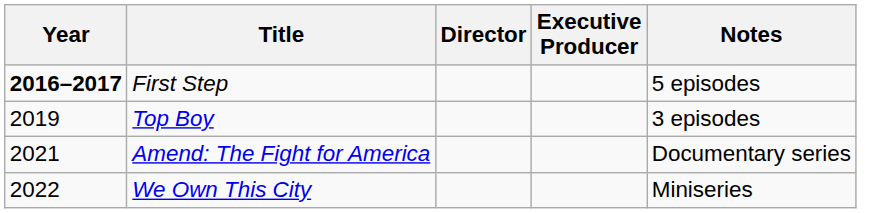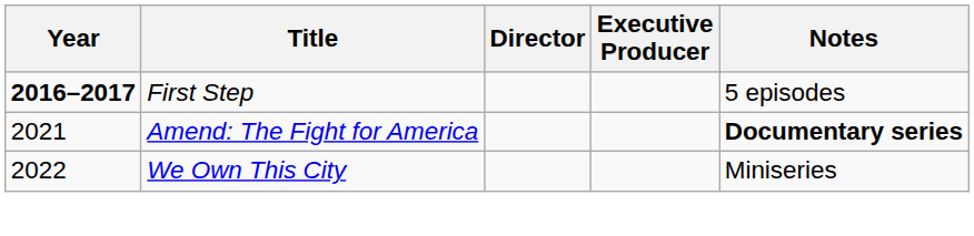- row: 2019 | Top Boy | 3 episodes
Amend: The Fight for America | Notes: normal -> bold
